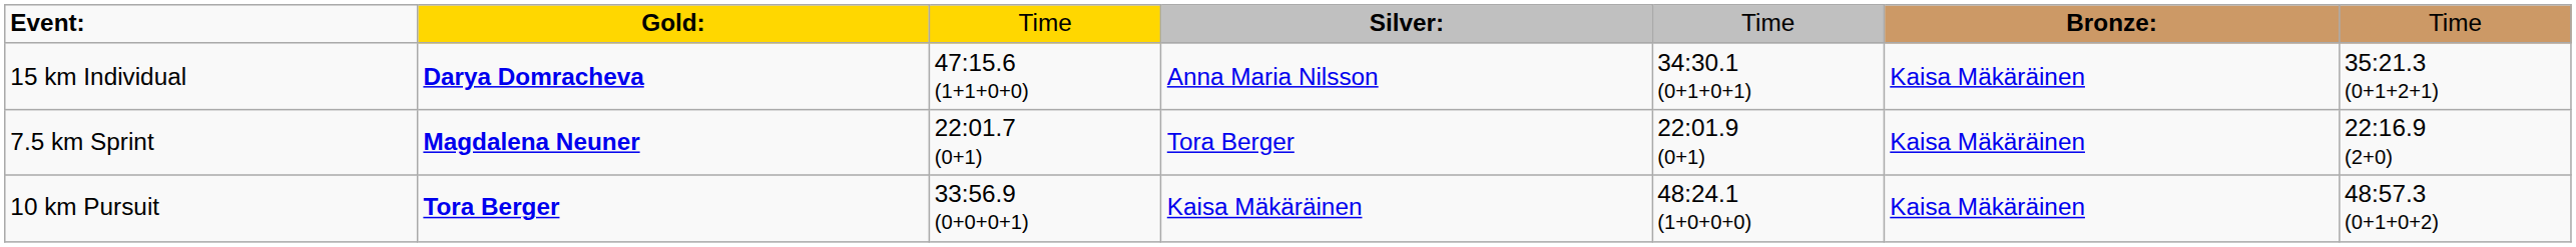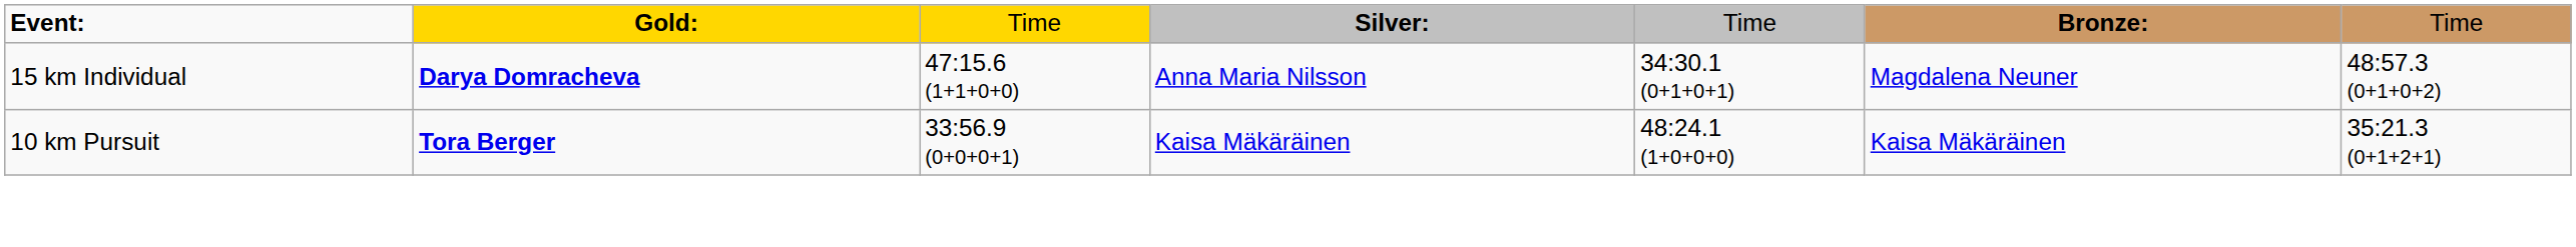15 km Individual | column 6: Kaisa Mäkäräinen -> Magdalena Neuner
15 km Individual | column 7: 35:21.3 (0+1+2+1) -> 48:57.3 (0+1+0+2)
- row: 7.5 km Sprint | Magdalena Neuner | 22:01.7 (0+1) | Tora Berger | 22:01.9 (0+1) | Kaisa Mäkäräinen | 22:16.9 (2+0)
10 km Pursuit | column 7: 48:57.3 (0+1+0+2) -> 35:21.3 (0+1+2+1)
